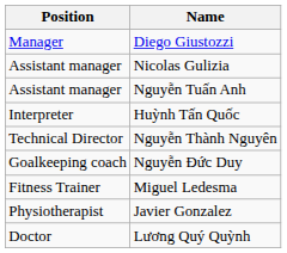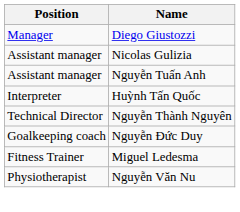- row: Physiotherapist | Javier Gonzalez
+ row: Physiotherapist | Nguyễn Văn Nu
- row: Doctor | Lương Quý Quỳnh
